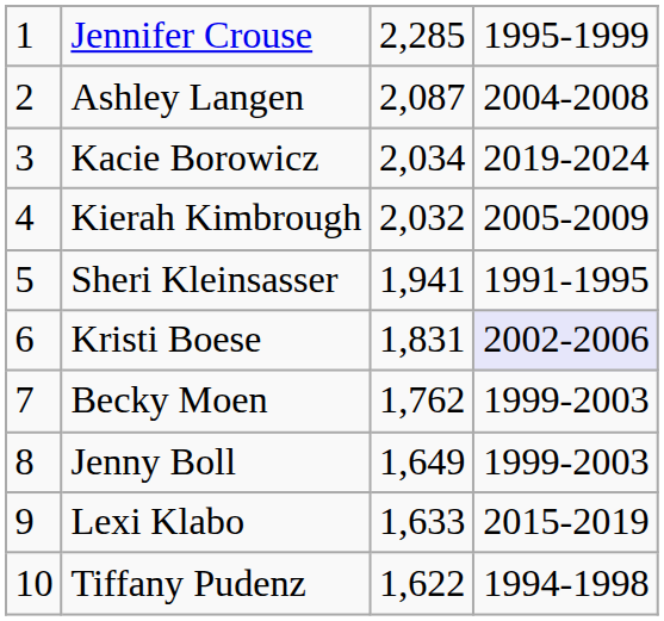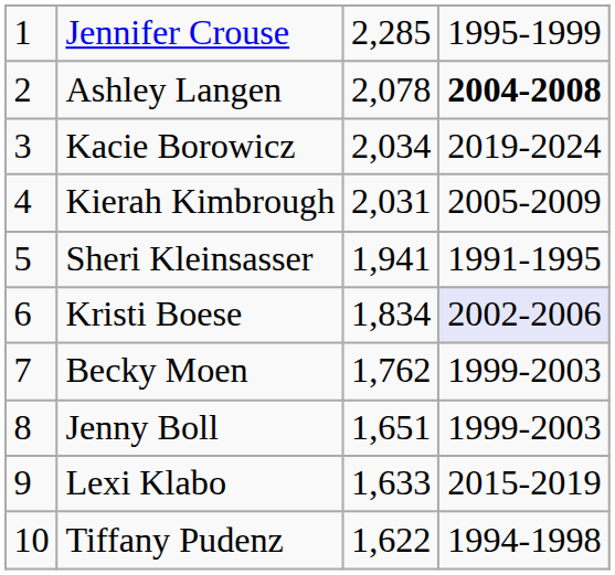Ashley Langen | column 3: 2,087 -> 2,078
Ashley Langen | column 4: normal -> bold
Kierah Kimbrough | column 3: 2,032 -> 2,031
Kristi Boese | column 3: 1,831 -> 1,834
Jenny Boll | column 3: 1,649 -> 1,651
